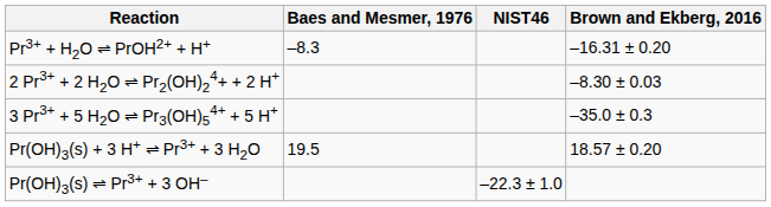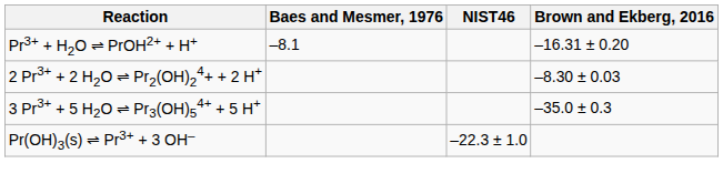Pr3+ + H2O ⇌ PrOH2+ + H+ | Baes and Mesmer, 1976: –8.3 -> –8.1
- row: Pr(OH)3(s) + 3 H+ ⇌ Pr3+ + 3 H2O | 19.5 | 18.57 ± 0.20
